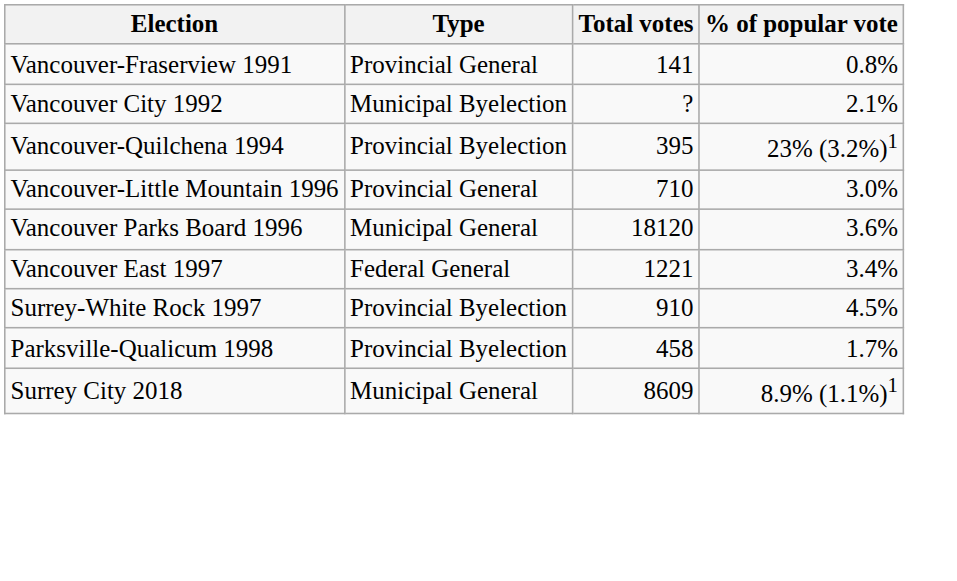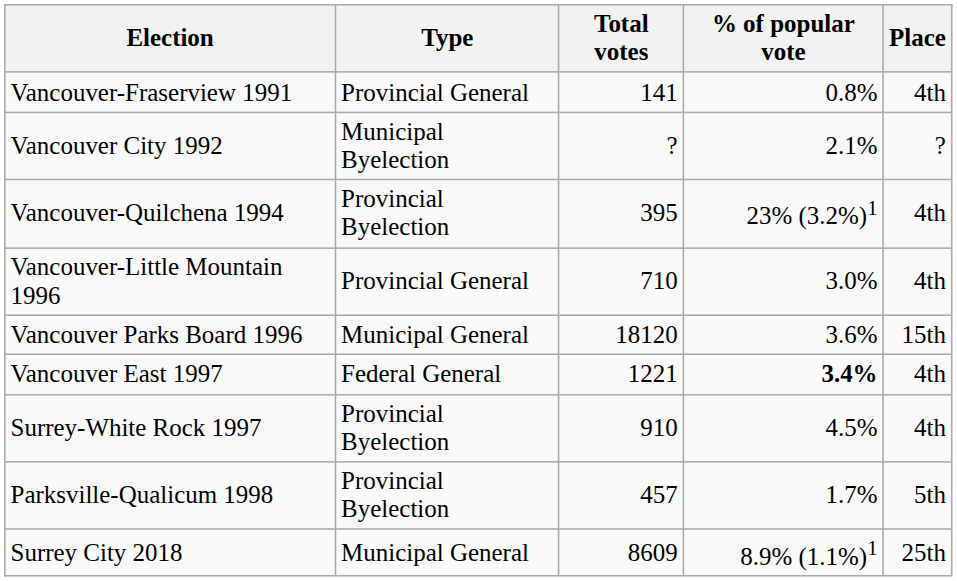+ column: Place | 4th | ? | 4th | 4th | 15th | 4th | 4th | 5th | 25th
Vancouver East 1997 | % of popular vote: normal -> bold
Parksville-Qualicum 1998 | Total votes: 458 -> 457
